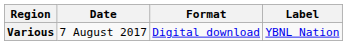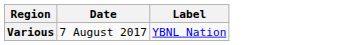- column: Format | Digital download
